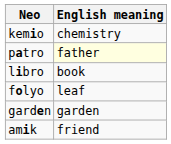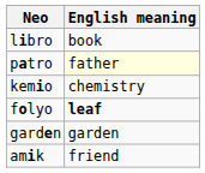rows swapped: libro <-> kemio
folyo | English meaning: normal -> bold
